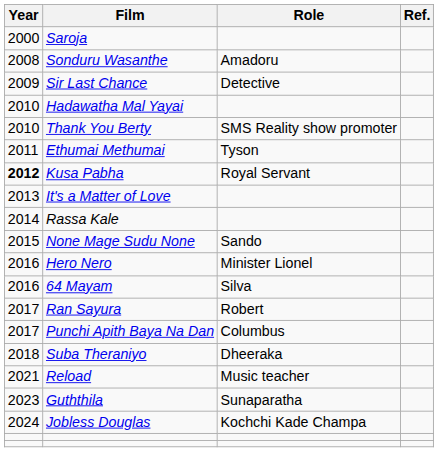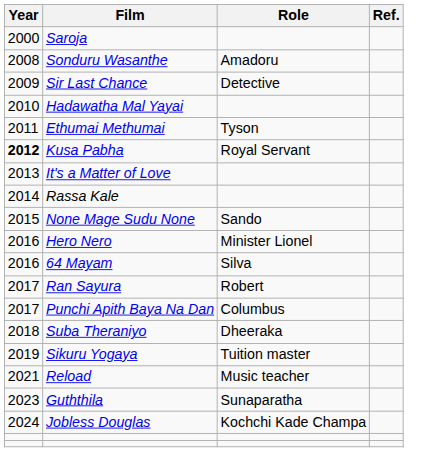- row: 2010 | Thank You Berty | SMS Reality show promoter
+ row: 2019 | Sikuru Yogaya | Tuition master
